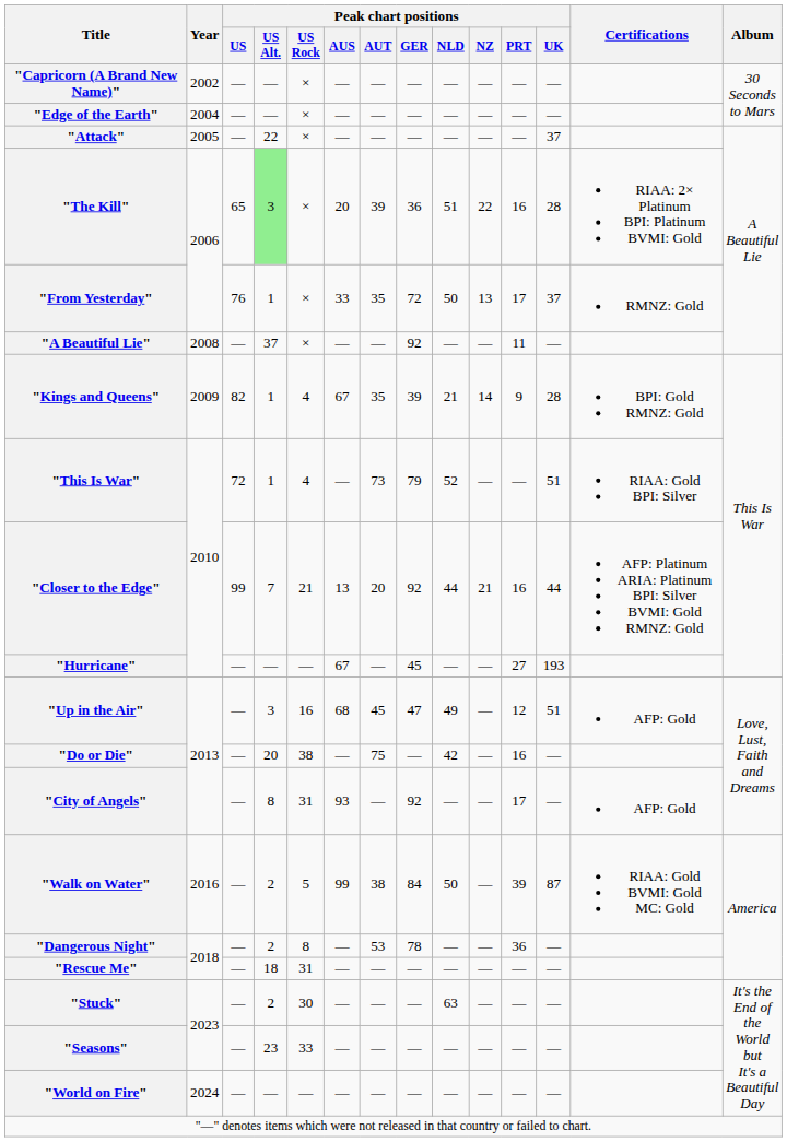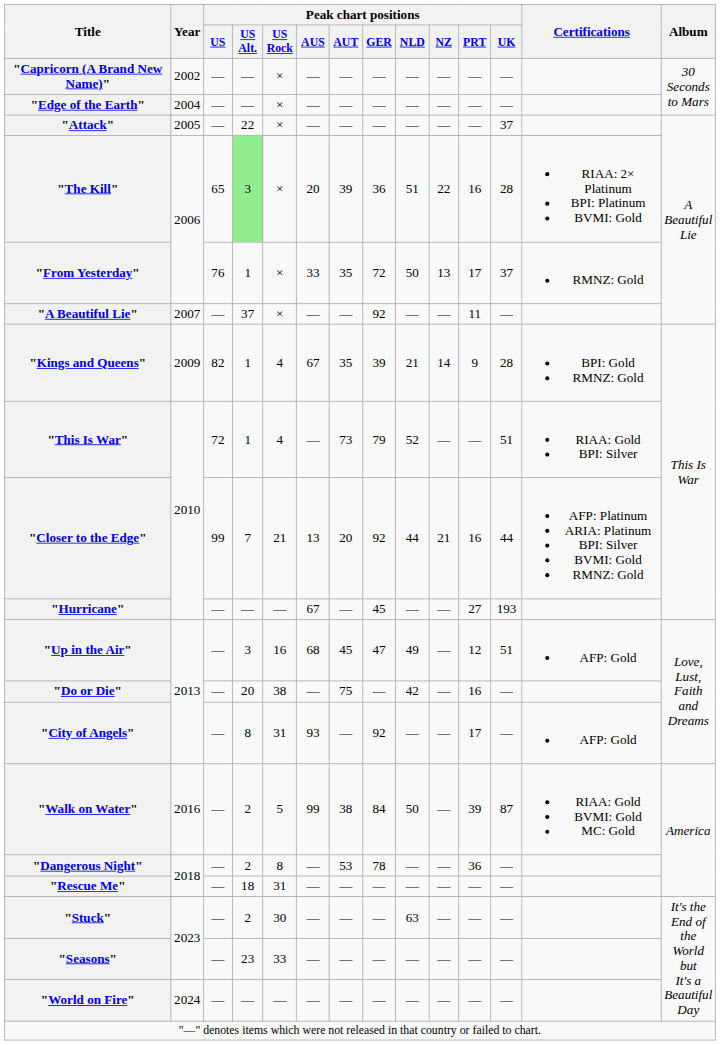"A Beautiful Lie" | Year: 2008 -> 2007
